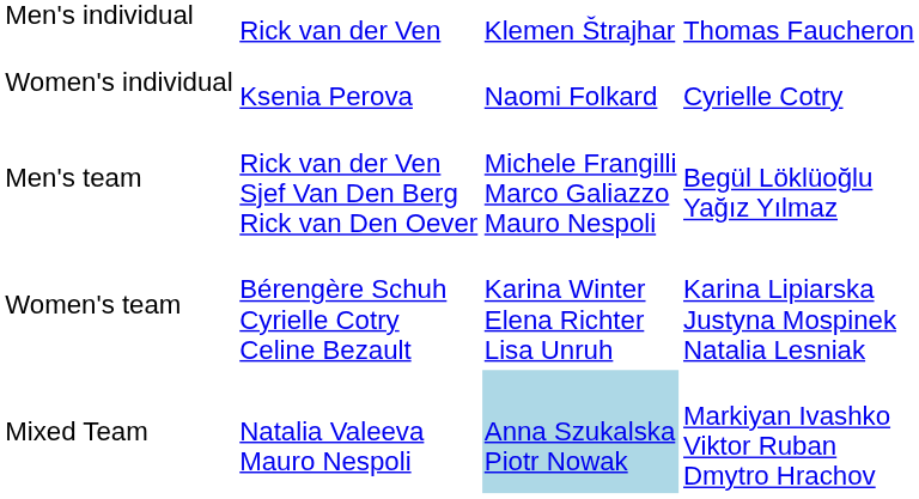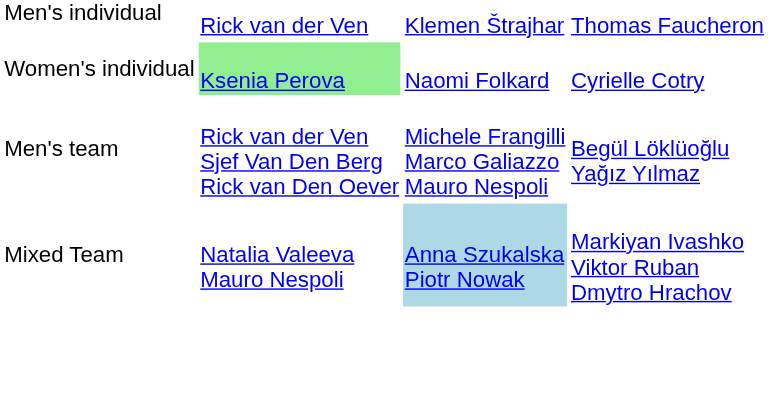Women's individual | column 2: no background -> lightgreen background
- row: Women's team | Bérengère Schuh Cyrielle Cotry Celine Bezault | Karina Winter Elena Richter Lisa Unruh | Karina Lipiarska Justyna Mospinek Natalia Lesniak
